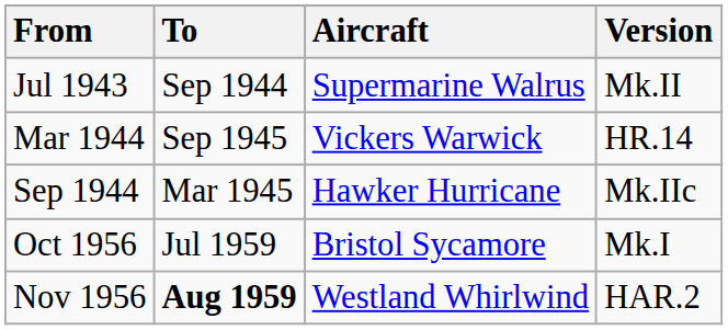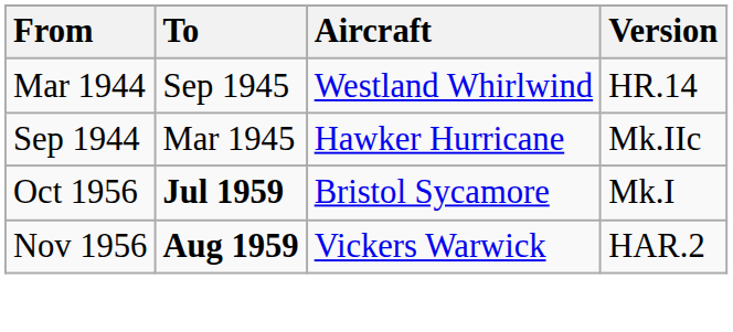- row: Jul 1943 | Sep 1944 | Supermarine Walrus | Mk.II
Mar 1944 | Aircraft: Vickers Warwick -> Westland Whirlwind
Oct 1956 | To: normal -> bold
Nov 1956 | Aircraft: Westland Whirlwind -> Vickers Warwick
